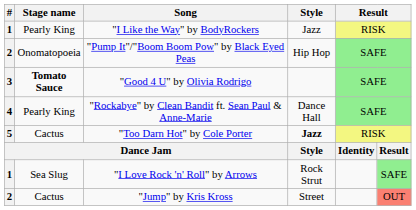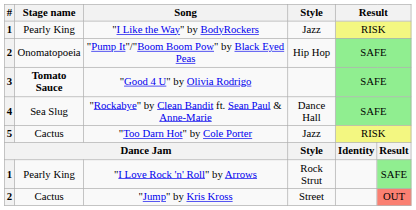"Rockabye" by Clean Bandit ft. Sean Paul & Anne-Marie | Stage name: Pearly King -> Sea Slug
"Too Darn Hot" by Cole Porter | Style: bold -> normal
"I Love Rock 'n' Roll" by Arrows | Stage name: Sea Slug -> Pearly King
